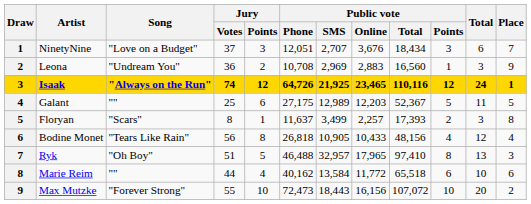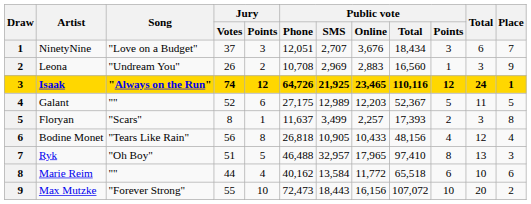Leona | Jury / Votes: 36 -> 26
Galant | Jury / Votes: 25 -> 52
